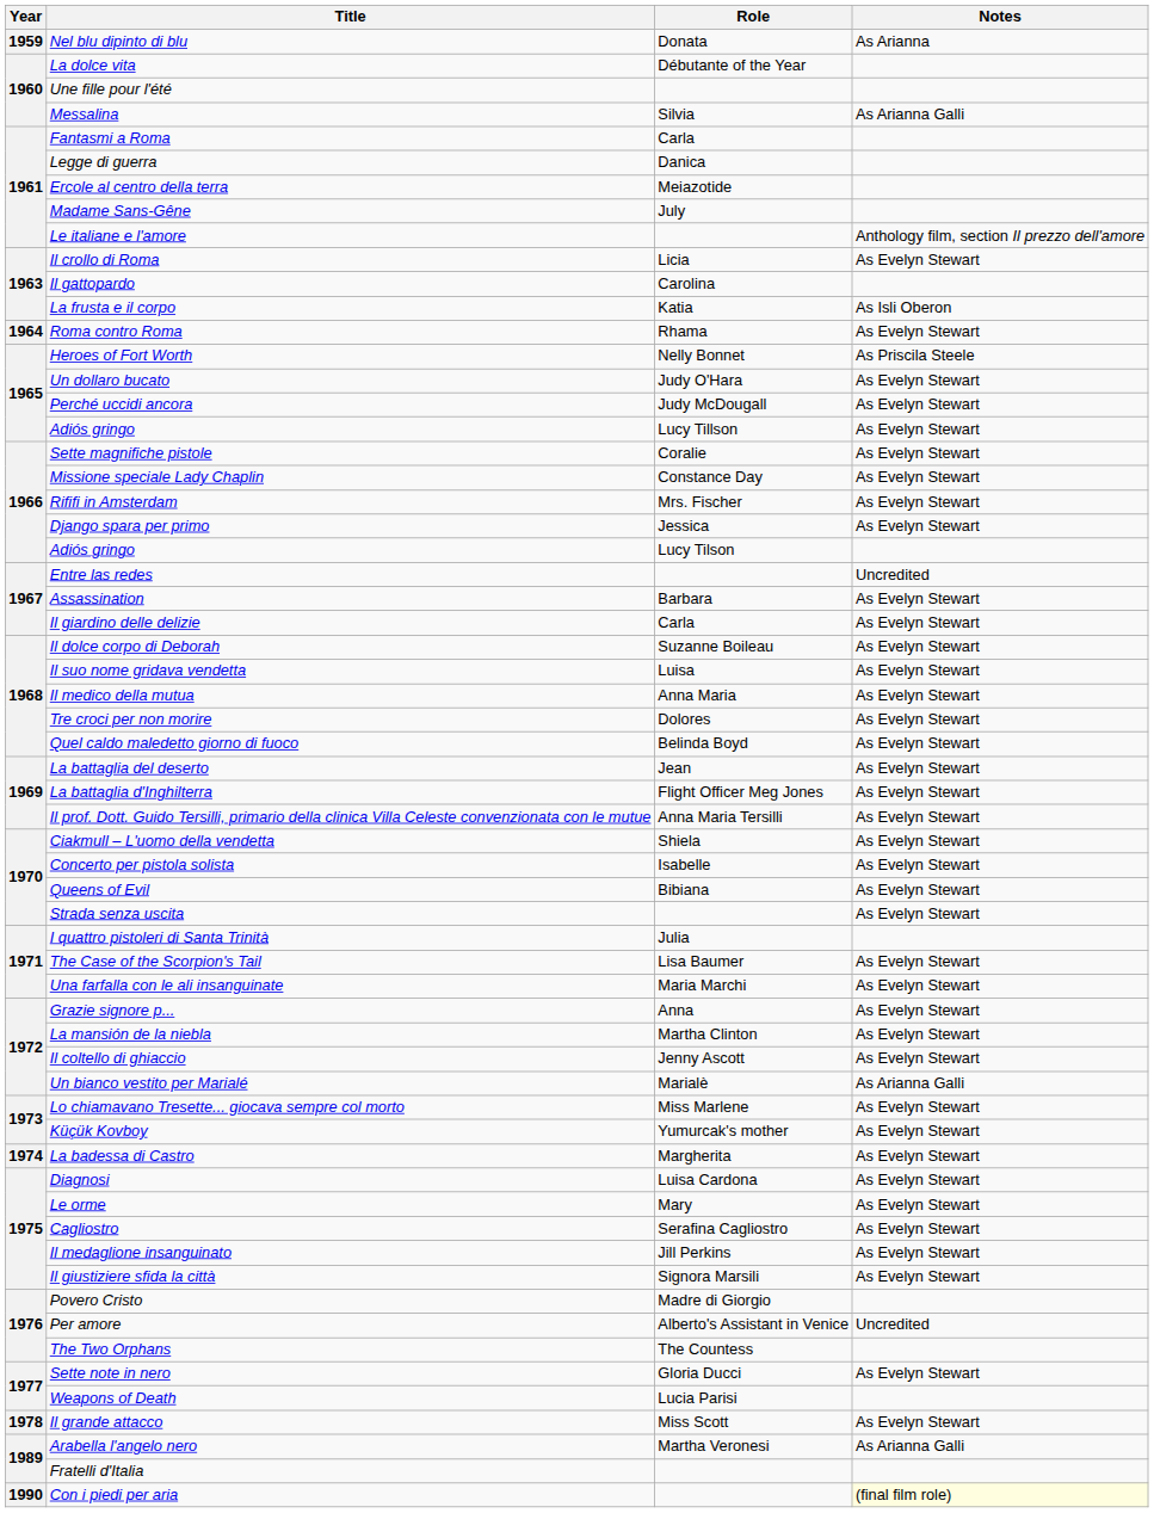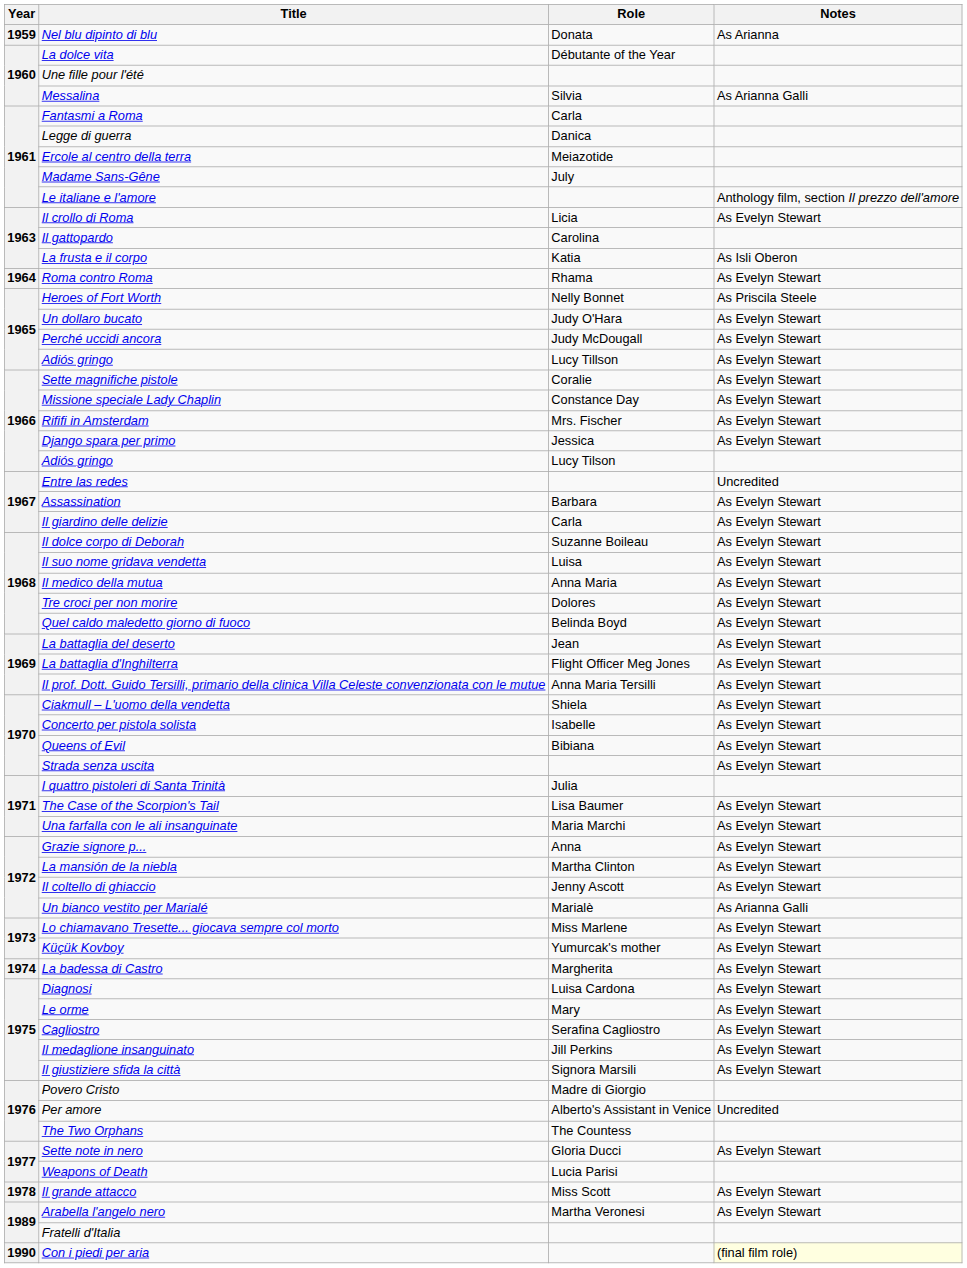Arabella l'angelo nero | Notes: As Arianna Galli -> As Evelyn Stewart
